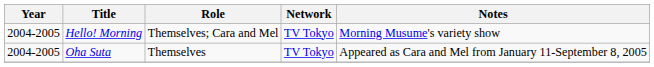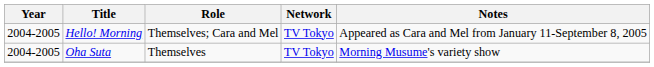Hello! Morning | Notes: Morning Musume's variety show -> Appeared as Cara and Mel from January 11-September 8, 2005
Oha Suta | Notes: Appeared as Cara and Mel from January 11-September 8, 2005 -> Morning Musume's variety show
